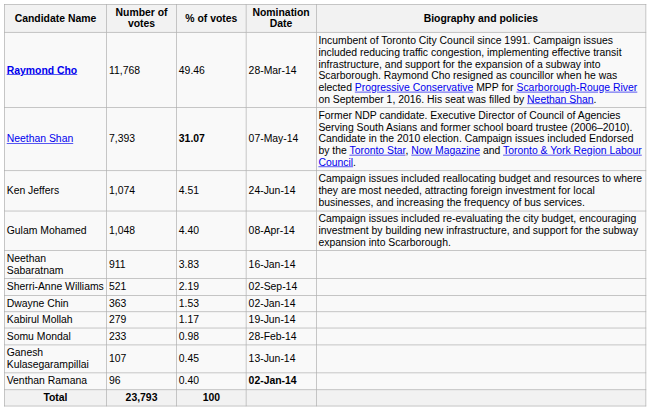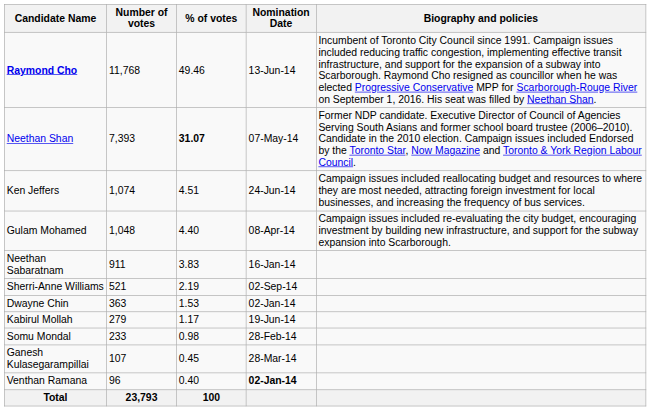Raymond Cho | Nomination Date: 28-Mar-14 -> 13-Jun-14
Ganesh Kulasegarampillai | Nomination Date: 13-Jun-14 -> 28-Mar-14
